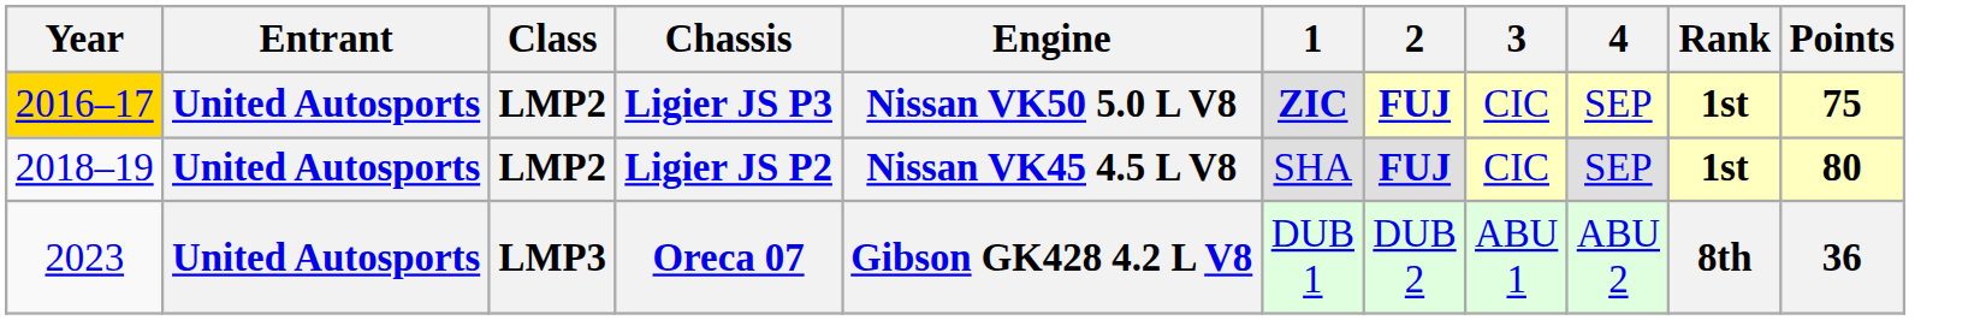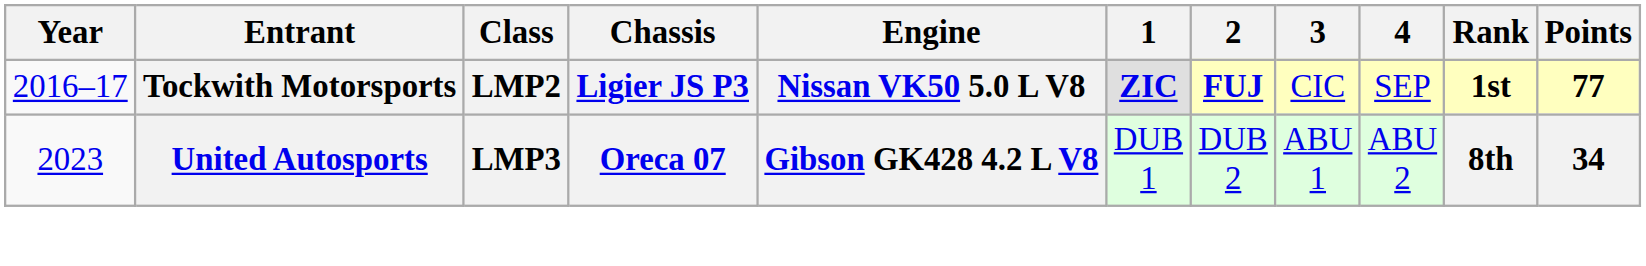Ligier JS P3 | Year: gold background -> no background
Ligier JS P3 | Entrant: United Autosports -> Tockwith Motorsports
Ligier JS P3 | Points: 75 -> 77
- row: 2018–19 | United Autosports | LMP2 | Ligier JS P2 | Nissan VK45 4.5 L V8 | SHA | FUJ | CIC | SEP | 1st | 80
Oreca 07 | Points: 36 -> 34
